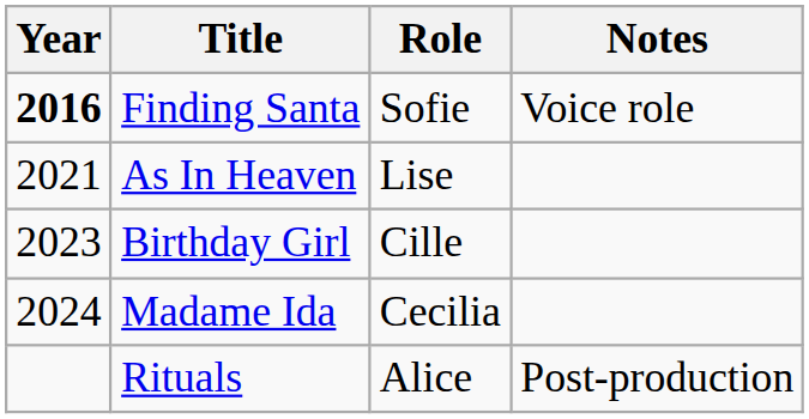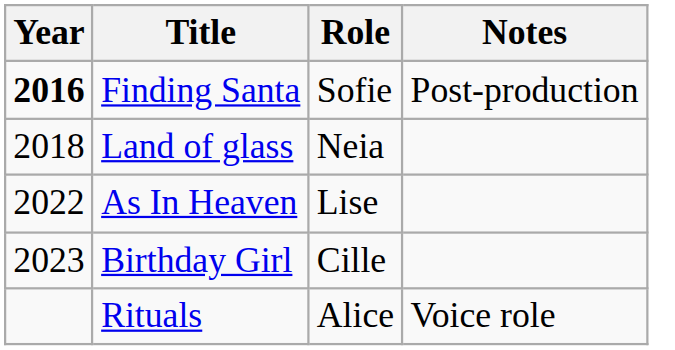Finding Santa | Notes: Voice role -> Post-production
+ row: 2018 | Land of glass | Neia
As In Heaven | Year: 2021 -> 2022
- row: 2024 | Madame Ida | Cecilia
Rituals | Notes: Post-production -> Voice role
